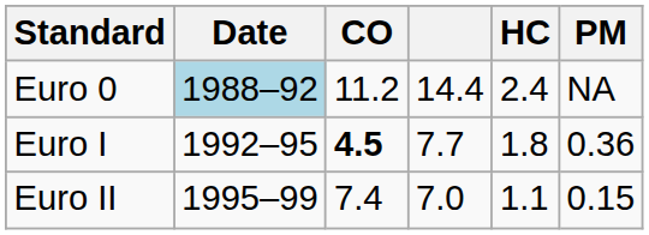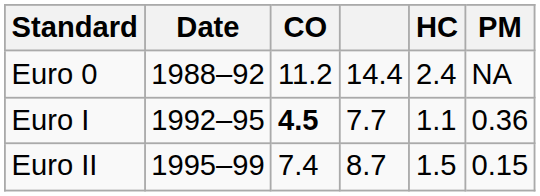Euro 0 | Date: lightblue background -> no background
Euro I | HC: 1.8 -> 1.1
Euro II | column 4: 7.0 -> 8.7
Euro II | HC: 1.1 -> 1.5
